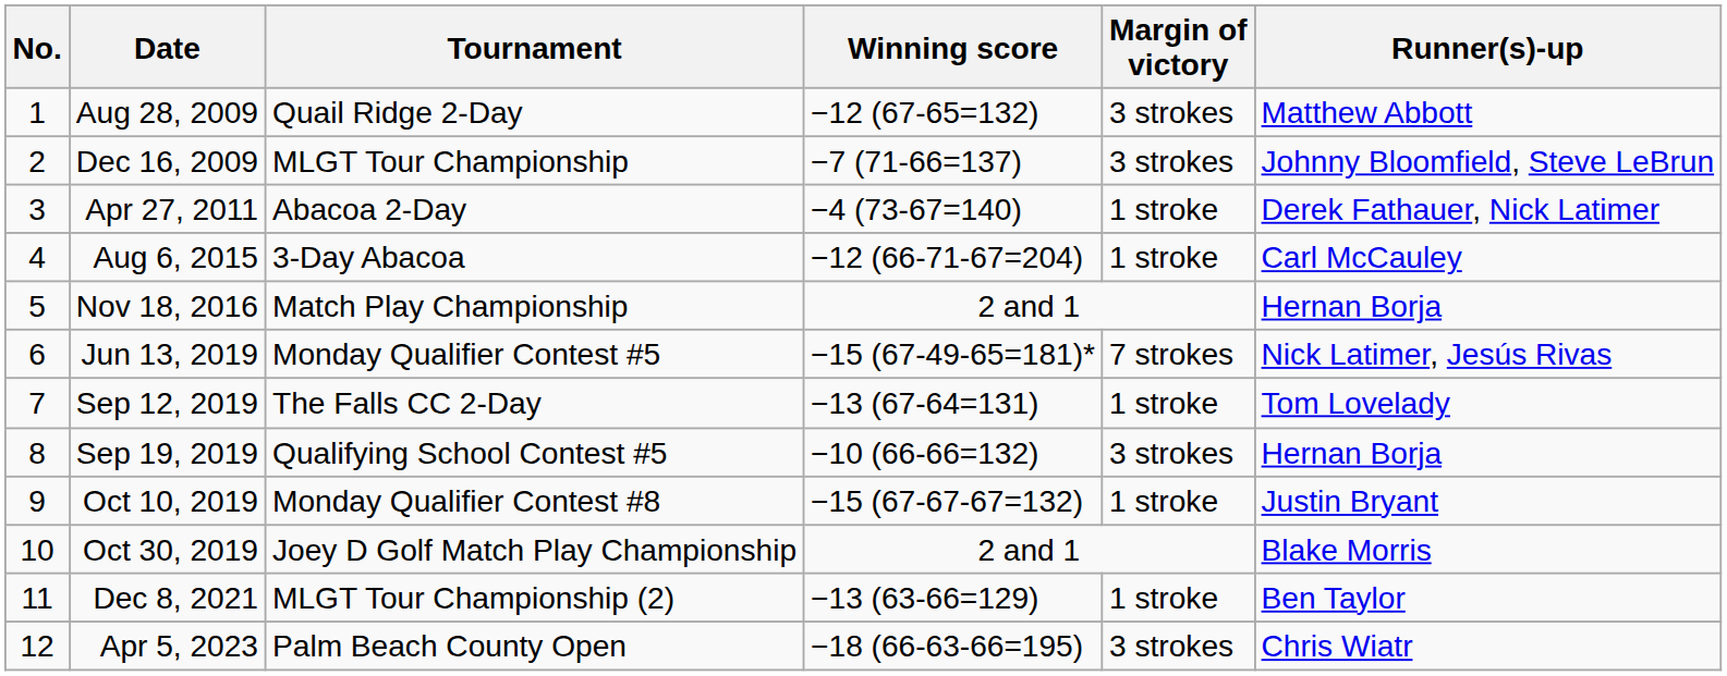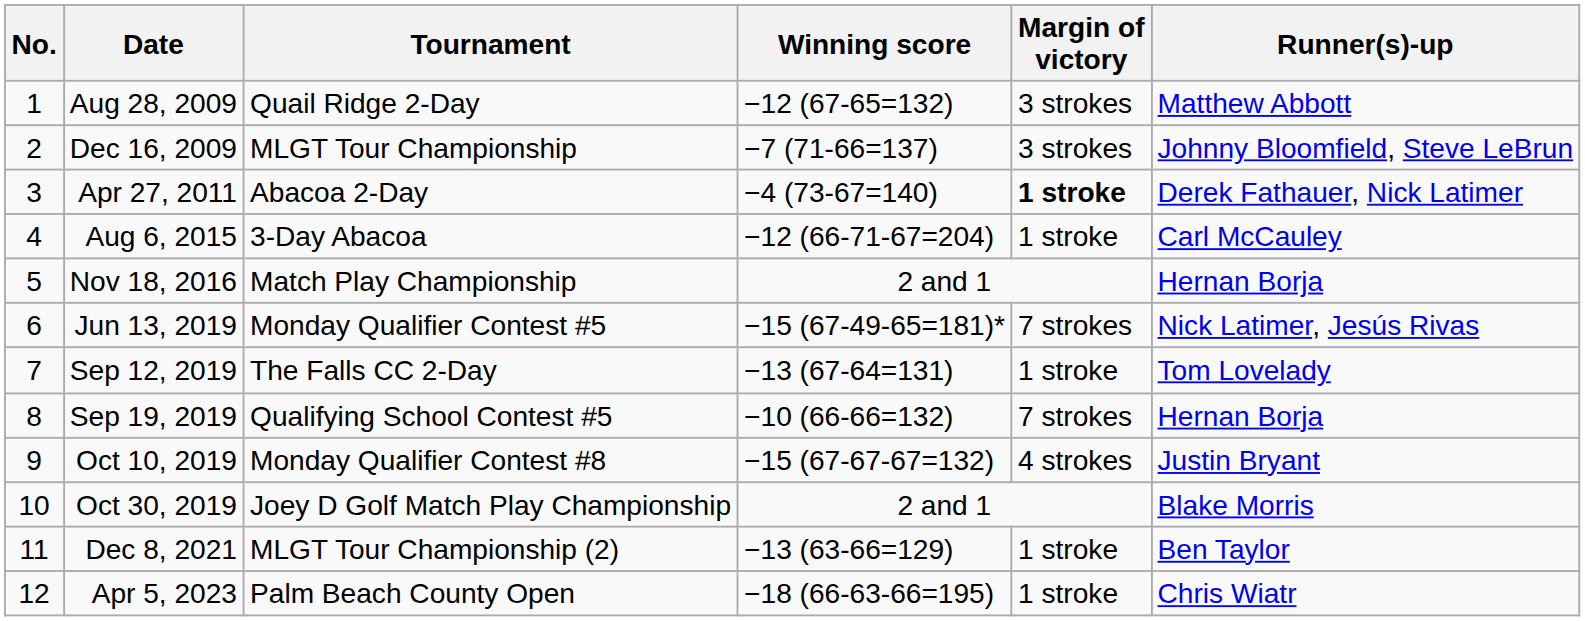Apr 27, 2011 | Margin of victory: normal -> bold
Sep 19, 2019 | Margin of victory: 3 strokes -> 7 strokes
Oct 10, 2019 | Margin of victory: 1 stroke -> 4 strokes
Apr 5, 2023 | Margin of victory: 3 strokes -> 1 stroke
